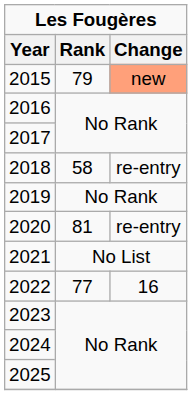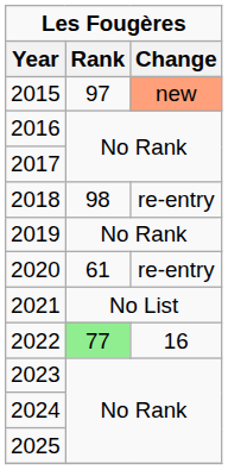2015 | Rank: 79 -> 97
2018 | Rank: 58 -> 98
2020 | Rank: 81 -> 61
2022 | Rank: no background -> lightgreen background
